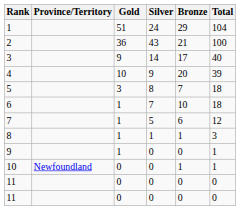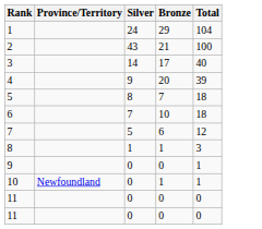- column: Gold | 51 | 36 | 9 | 10 | 3 | 1 | 1 | 1 | 1 | 0 | 0 | 0
